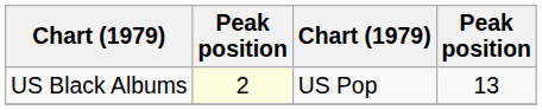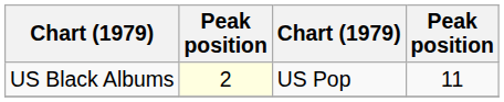US Black Albums | column 4: 13 -> 11
